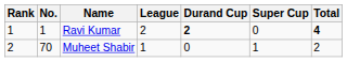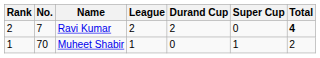Ravi Kumar | Rank: 1 -> 2
Ravi Kumar | No.: 1 -> 7
Ravi Kumar | Durand Cup: bold -> normal
Muheet Shabir | Rank: 2 -> 1
